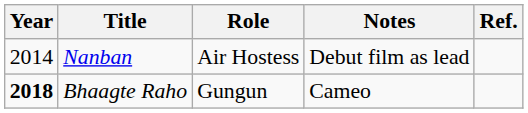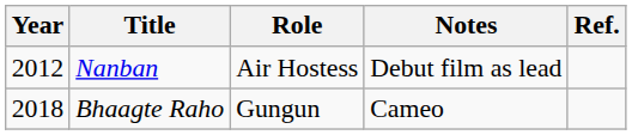Nanban | Year: 2014 -> 2012
Bhaagte Raho | Year: bold -> normal
